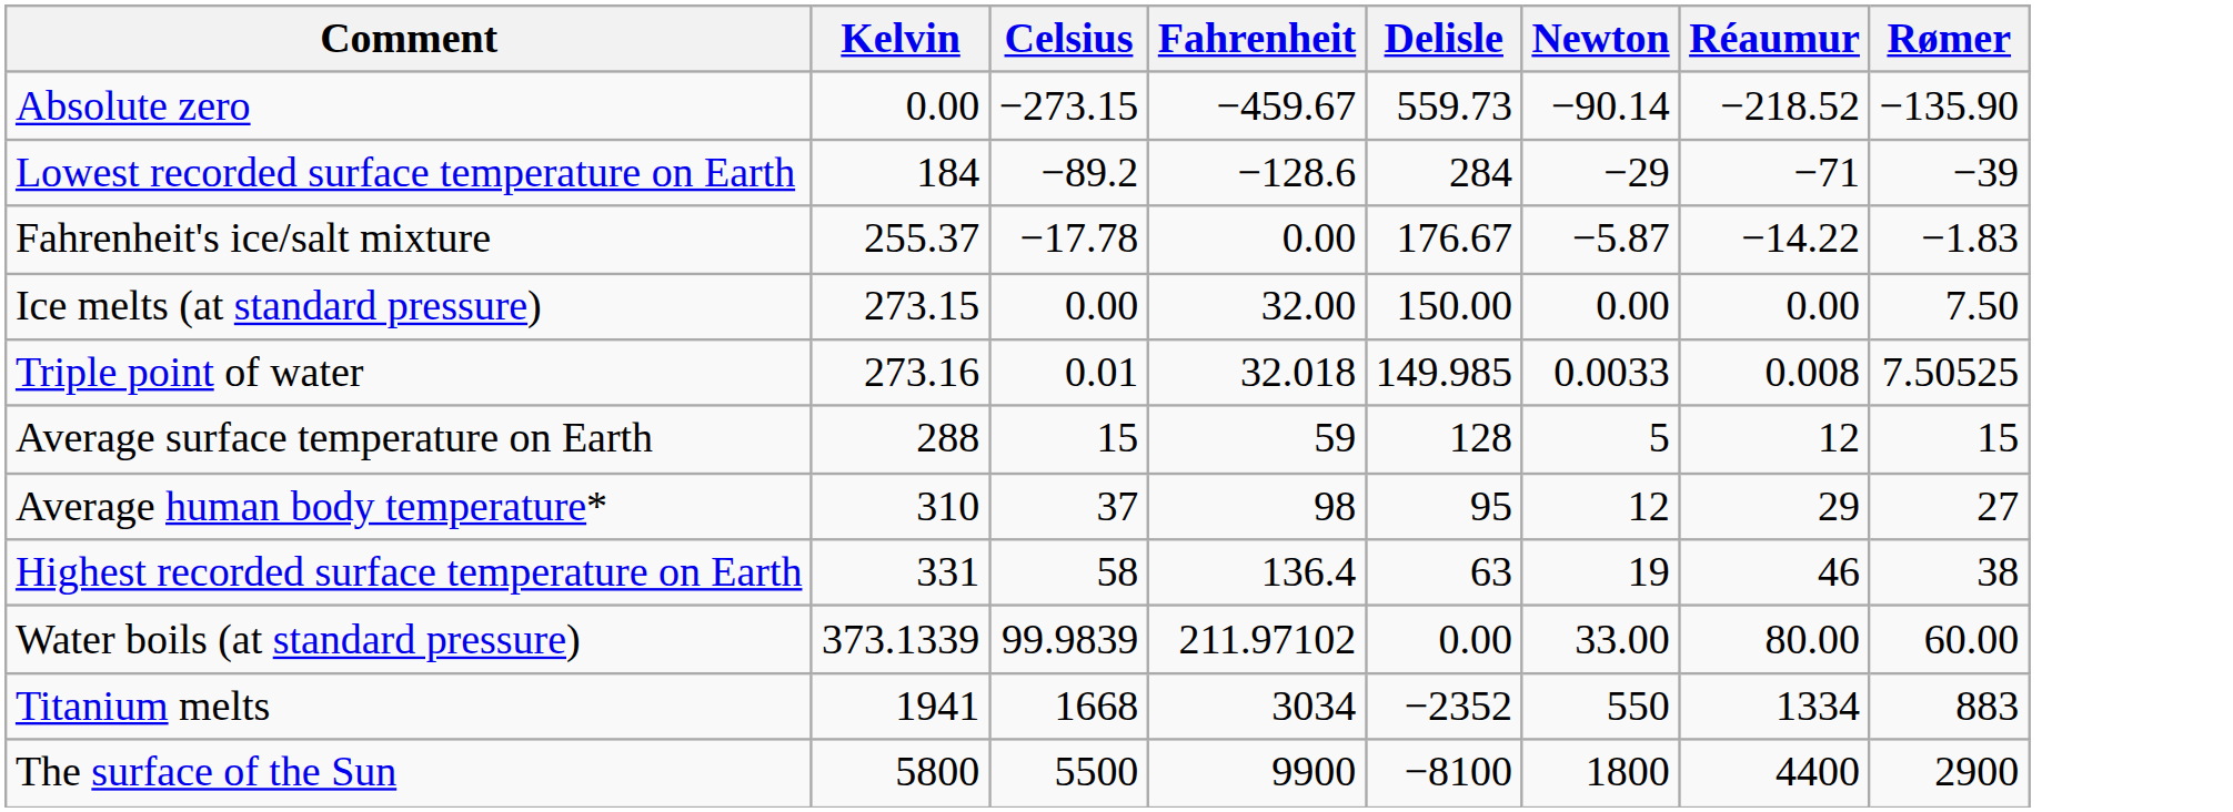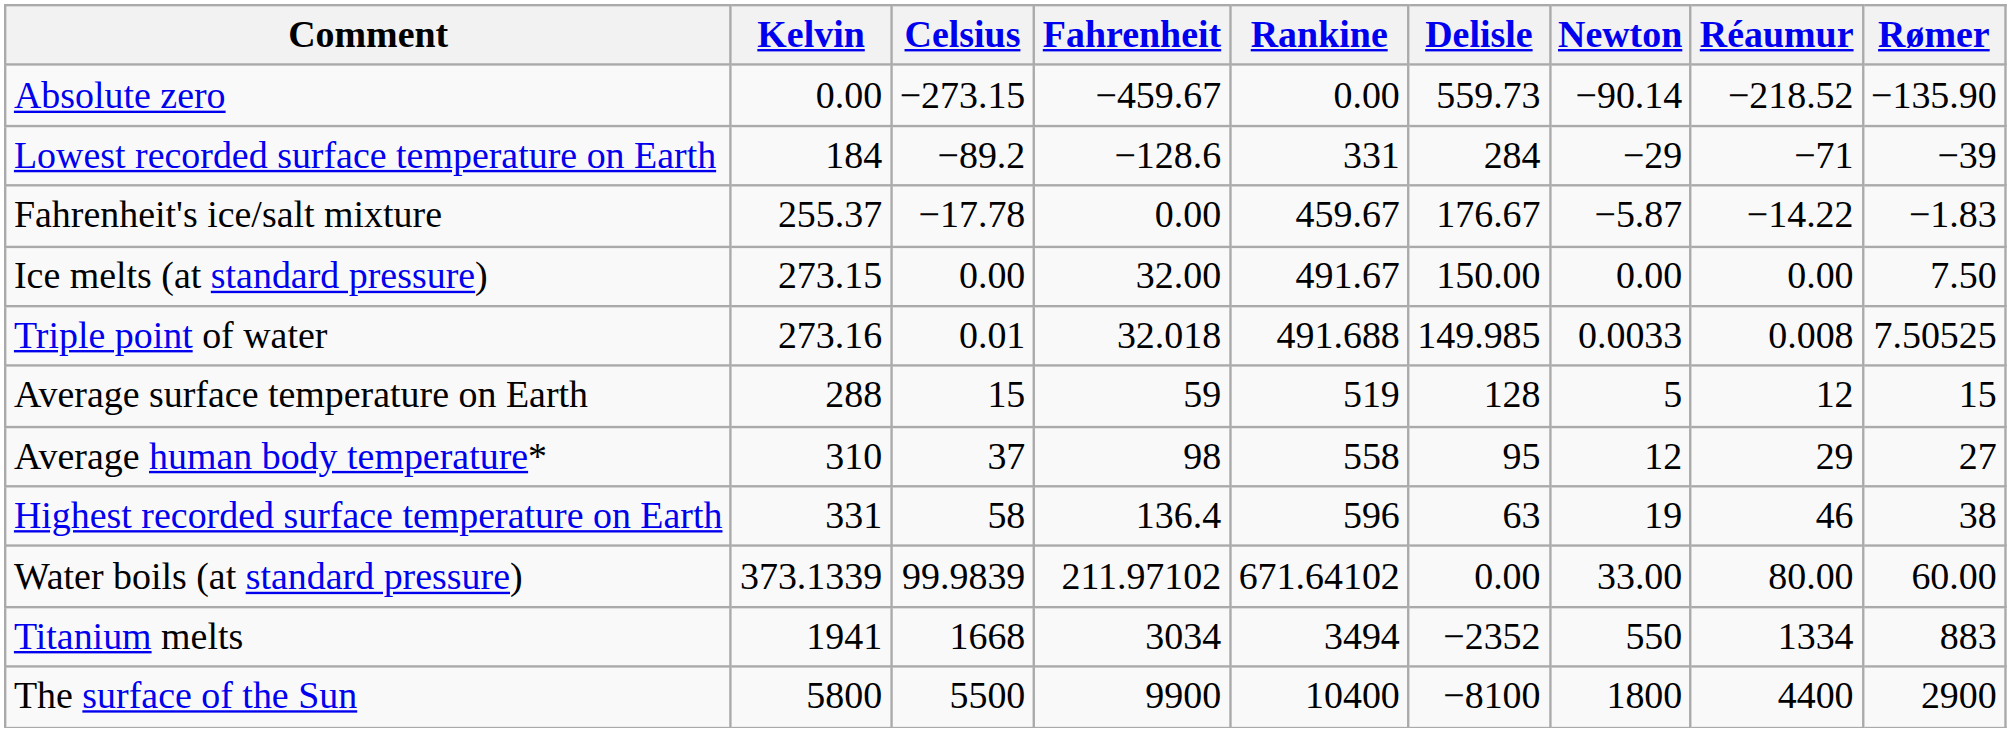+ column: Rankine | 0.00 | 331 | 459.67 | 491.67 | 491.688 | 519 | 558 | 596 | 671.64102 | 3494 | 10400
